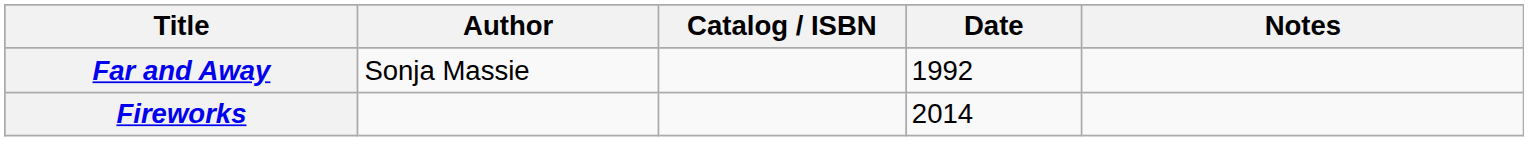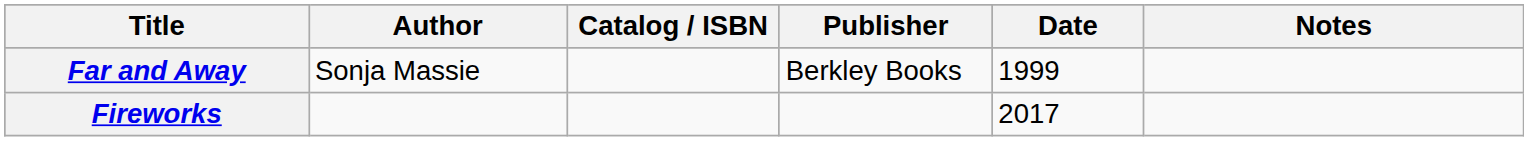+ column: Publisher | Berkley Books
Far and Away | Date: 1992 -> 1999
Fireworks | Date: 2014 -> 2017
